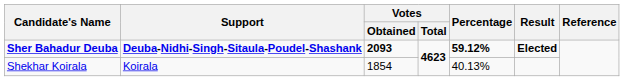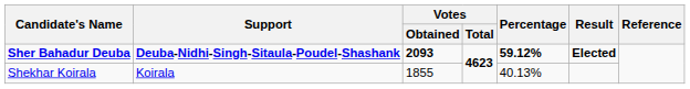Shekhar Koirala | Votes / Obtained: 1854 -> 1855
